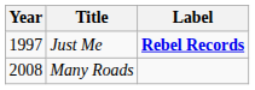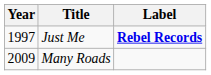Many Roads | Year: 2008 -> 2009
